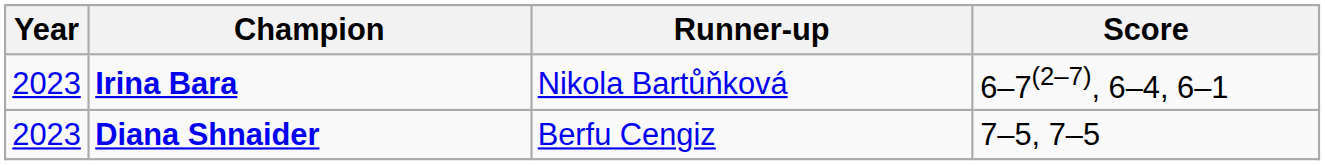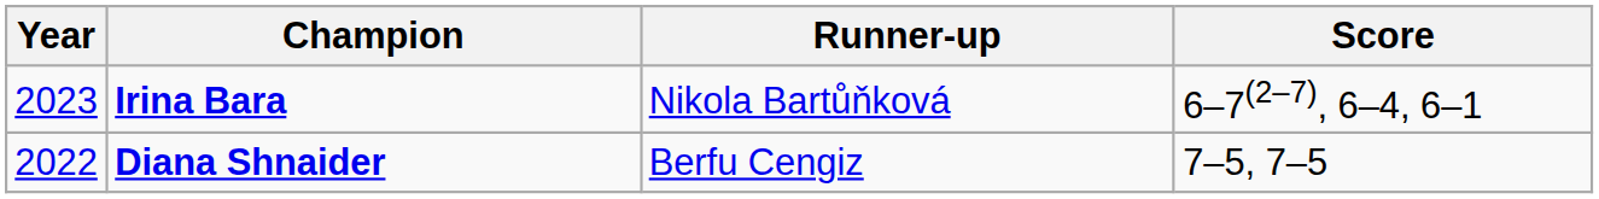Diana Shnaider | Year: 2023 -> 2022
